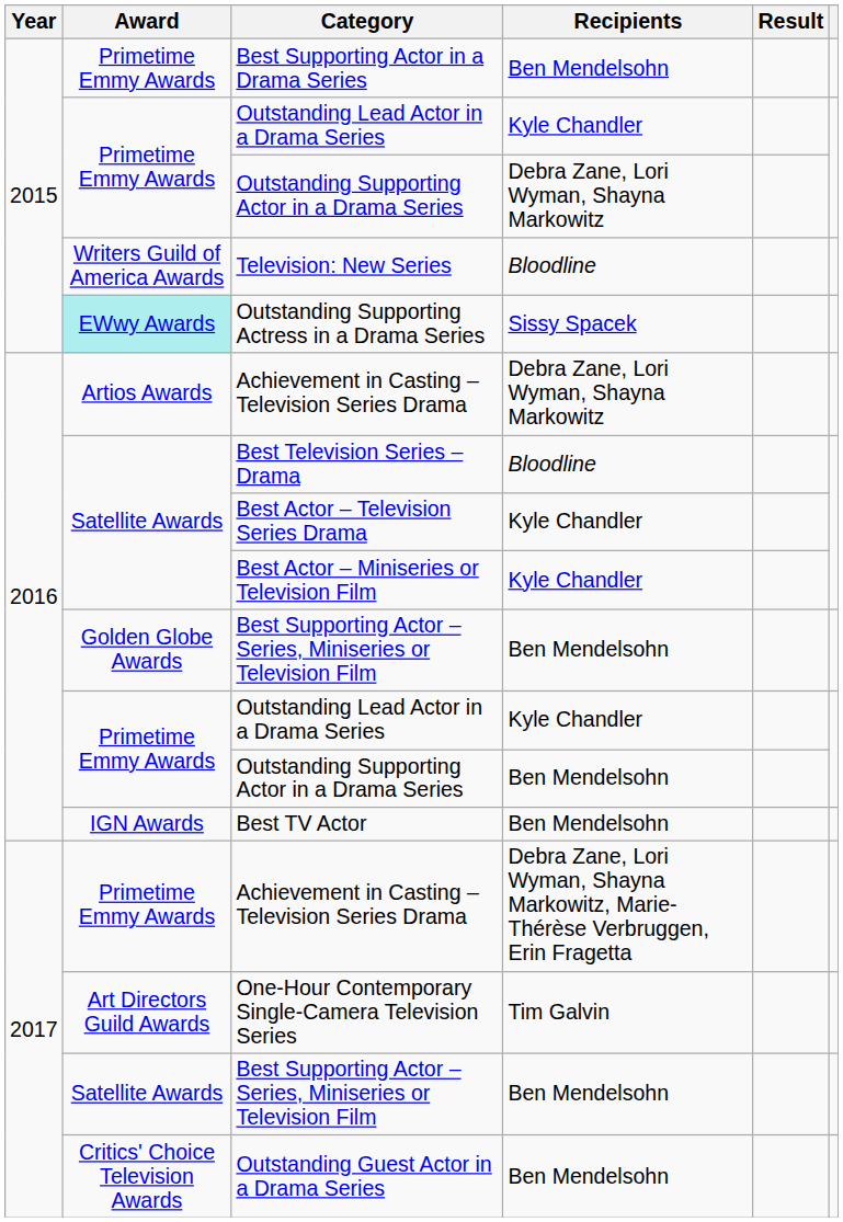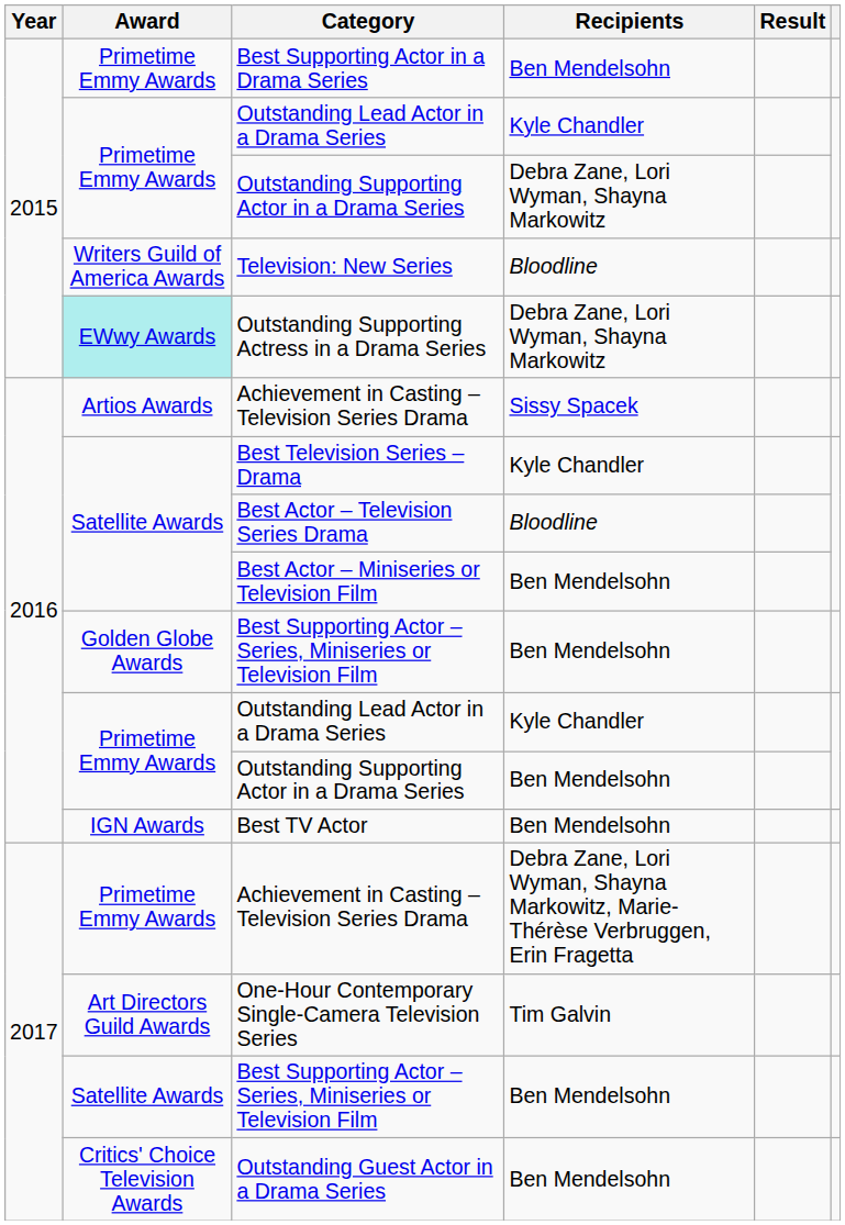Outstanding Supporting Actress in a Drama Series | Recipients: Sissy Spacek -> Debra Zane, Lori Wyman, Shayna Markowitz
2016 / Achievement in Casting – Television Series Drama | Recipients: Debra Zane, Lori Wyman, Shayna Markowitz -> Sissy Spacek
Best Television Series – Drama | Recipients: Bloodline -> Kyle Chandler
Best Actor – Television Series Drama | Recipients: Kyle Chandler -> Bloodline
Best Actor – Miniseries or Television Film | Recipients: Kyle Chandler -> Ben Mendelsohn
